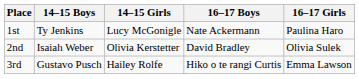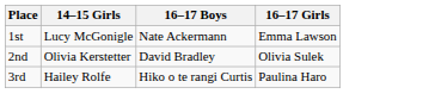- column: 14–15 Boys | Ty Jenkins | Isaiah Weber | Gustavo Pusch
1st | 16–17 Girls: Paulina Haro -> Emma Lawson
3rd | 16–17 Girls: Emma Lawson -> Paulina Haro
